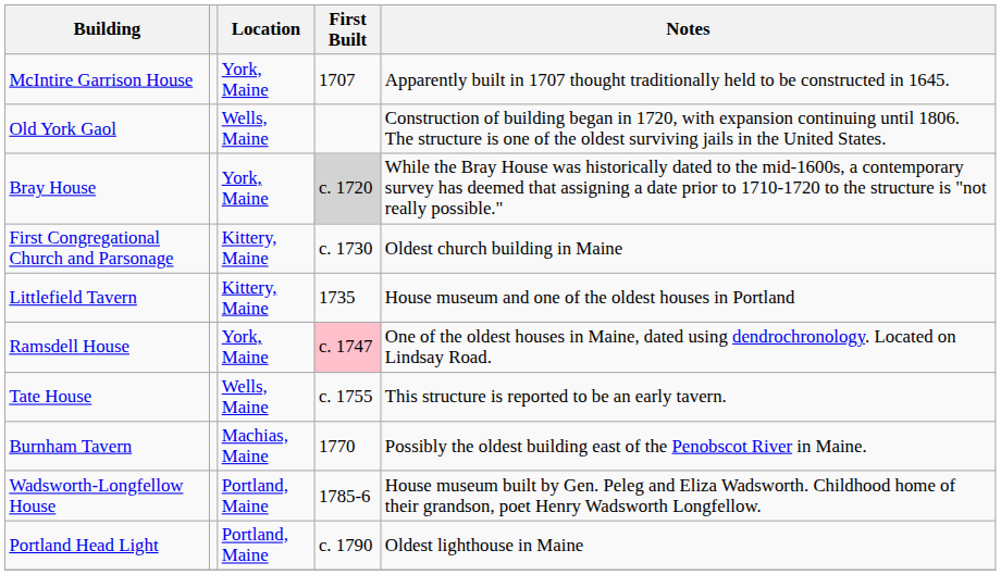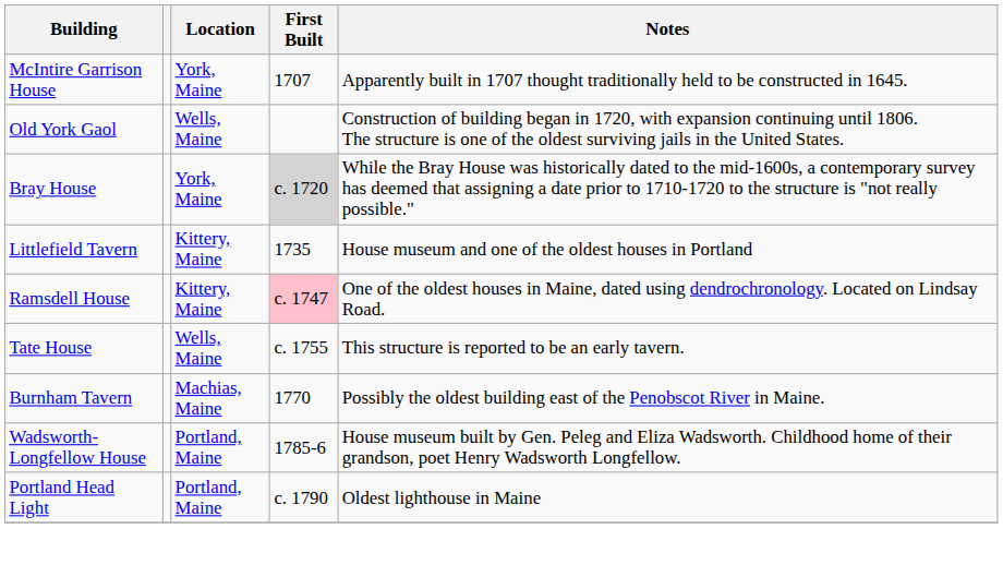- row: First Congregational Church and Parsonage | Kittery, Maine | c. 1730 | Oldest church building in Maine
Ramsdell House | Location: York, Maine -> Kittery, Maine
